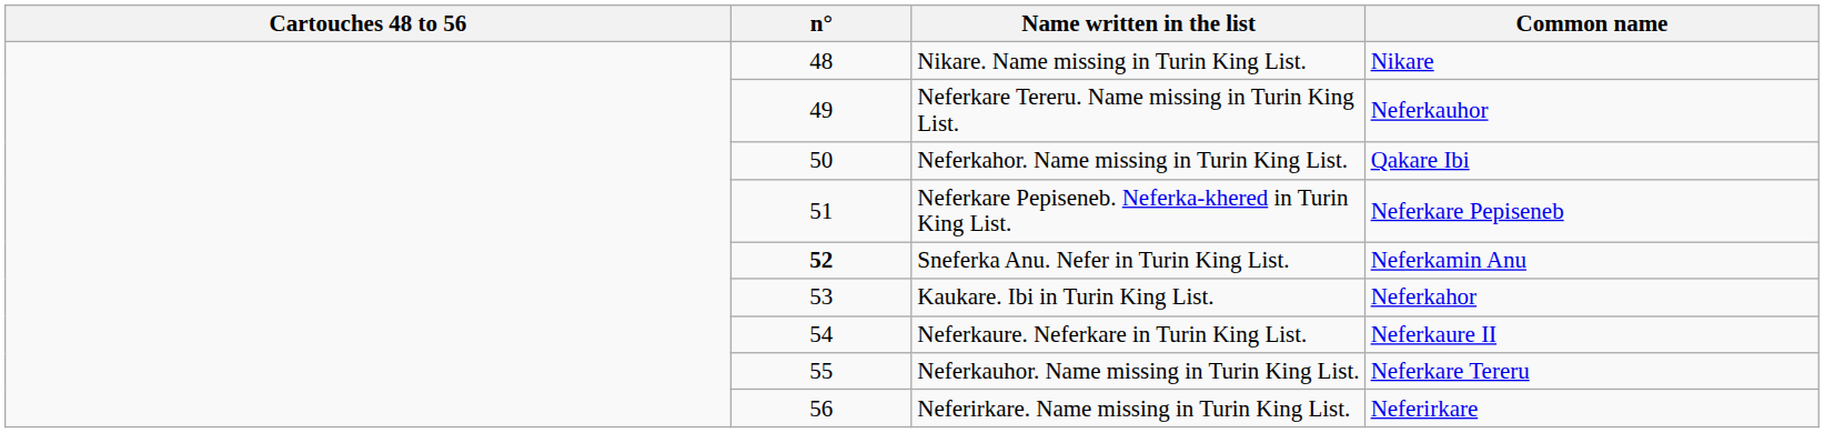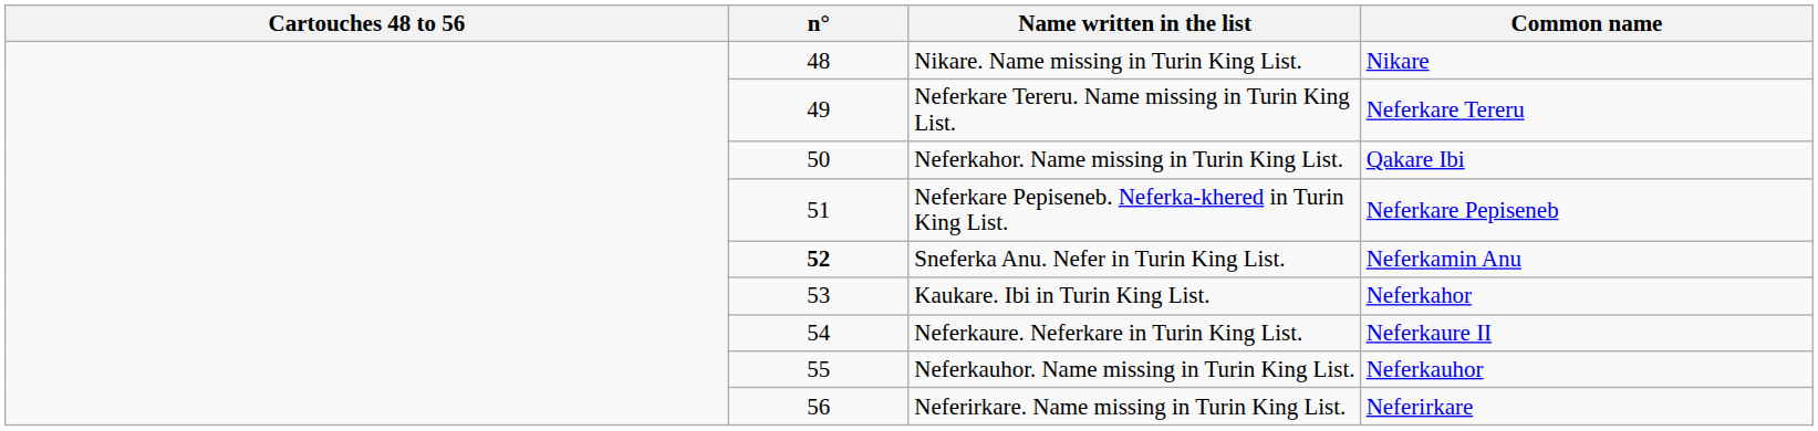Neferkare Tereru. Name missing in Turin King List. | Common name: Neferkauhor -> Neferkare Tereru
Neferkauhor. Name missing in Turin King List. | Common name: Neferkare Tereru -> Neferkauhor
